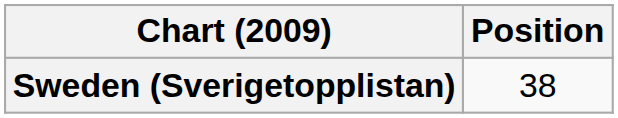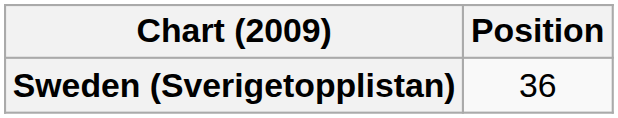Sweden (Sverigetopplistan) | Position: 38 -> 36
